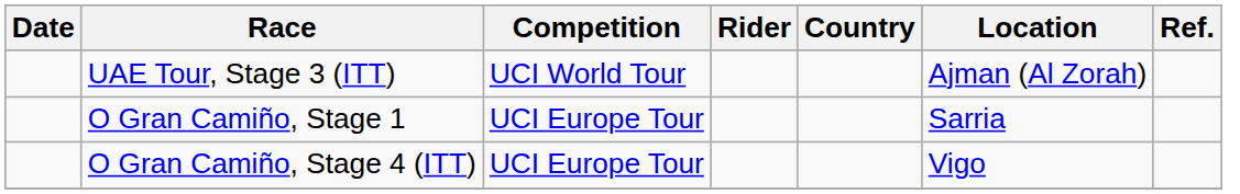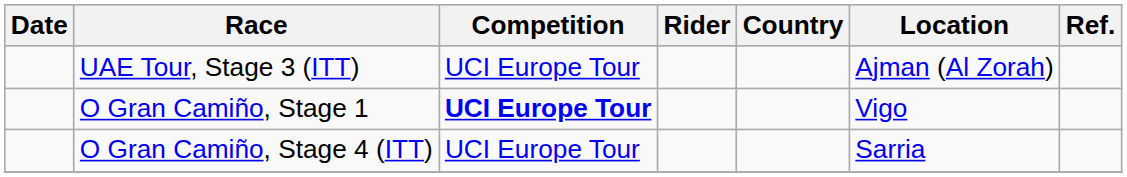UAE Tour, Stage 3 (ITT) | Competition: UCI World Tour -> UCI Europe Tour
O Gran Camiño, Stage 1 | Competition: normal -> bold
O Gran Camiño, Stage 1 | Location: Sarria -> Vigo
O Gran Camiño, Stage 4 (ITT) | Location: Vigo -> Sarria
